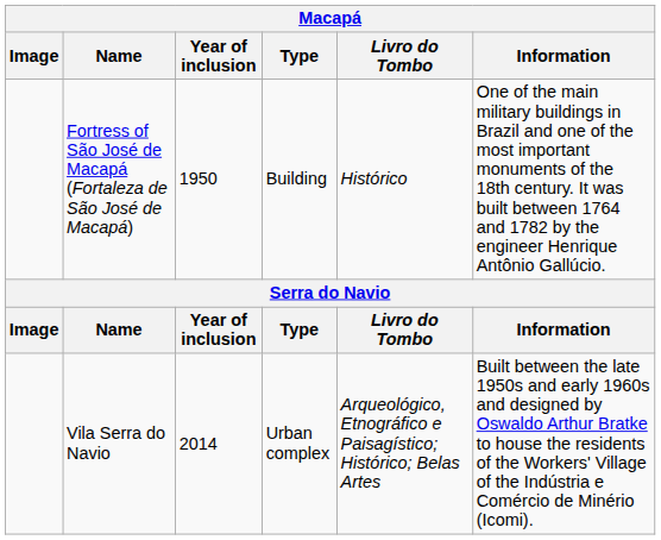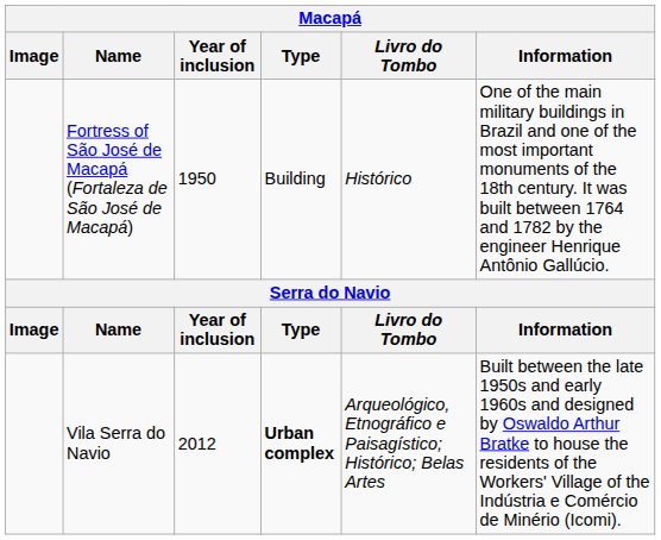Vila Serra do Navio | Year of inclusion: 2014 -> 2012
Vila Serra do Navio | Type: normal -> bold
